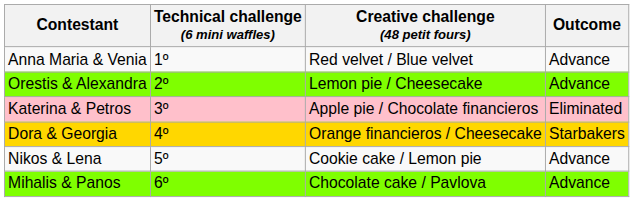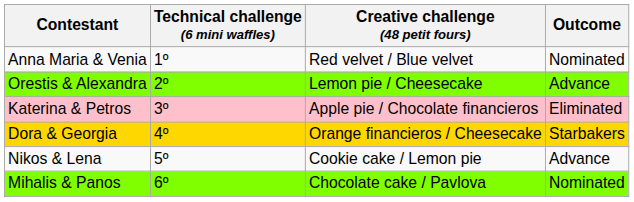Anna Maria & Venia | Outcome: Advance -> Nominated
Mihalis & Panos | Outcome: Advance -> Nominated
